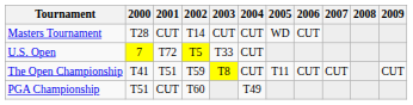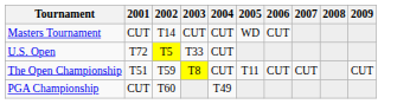- column: 2000 | T28 | 7 | T41 | T51
